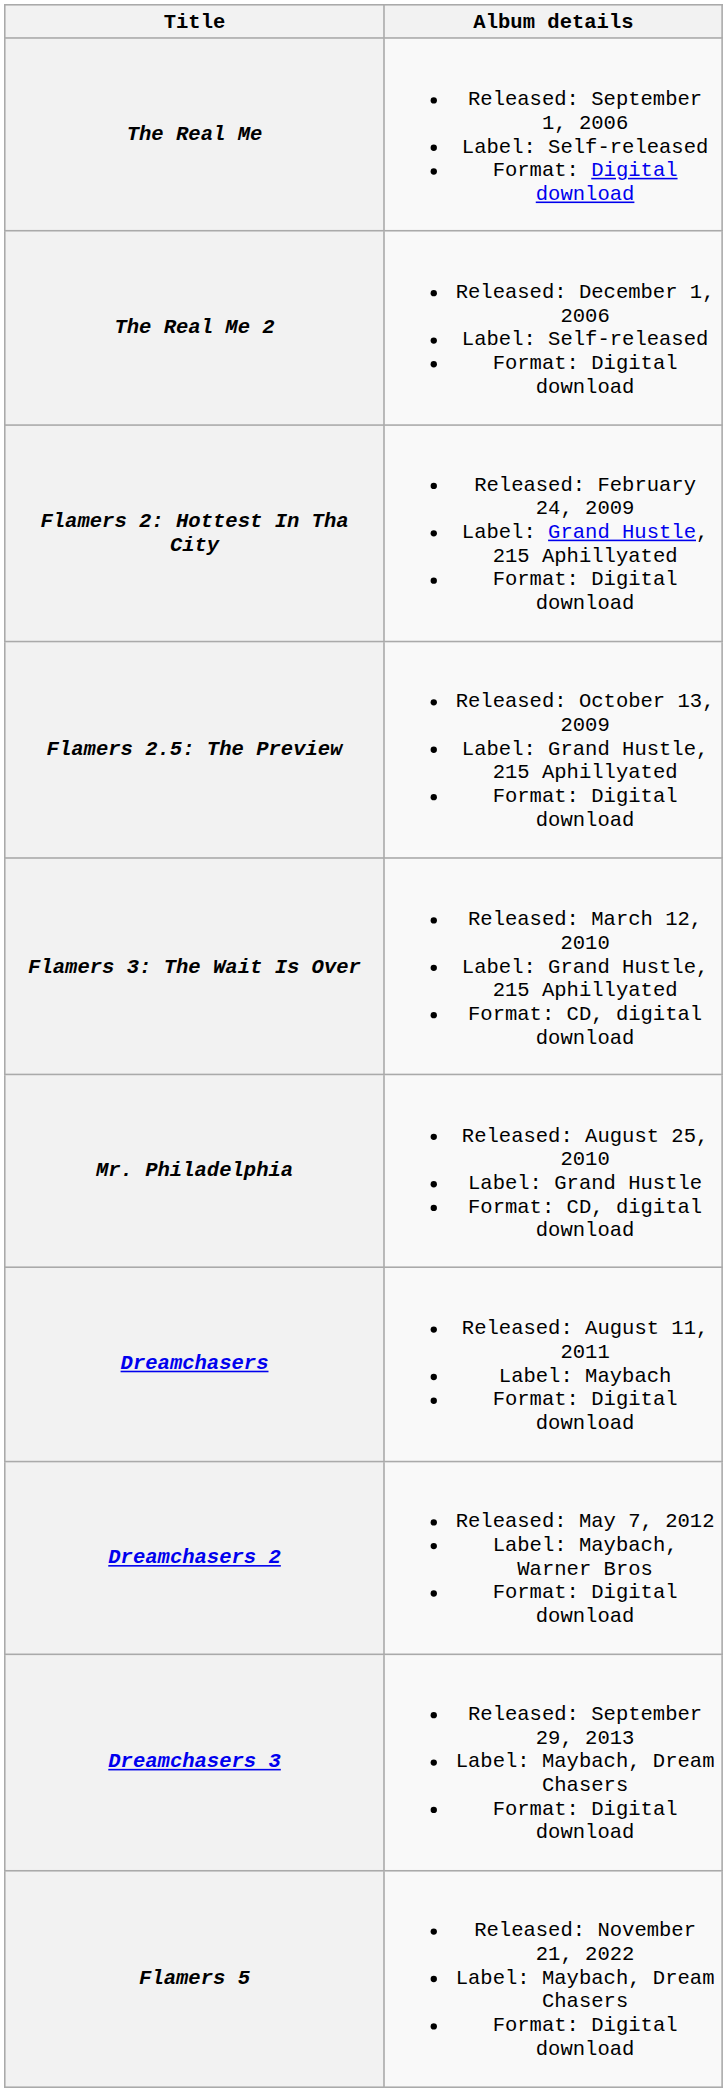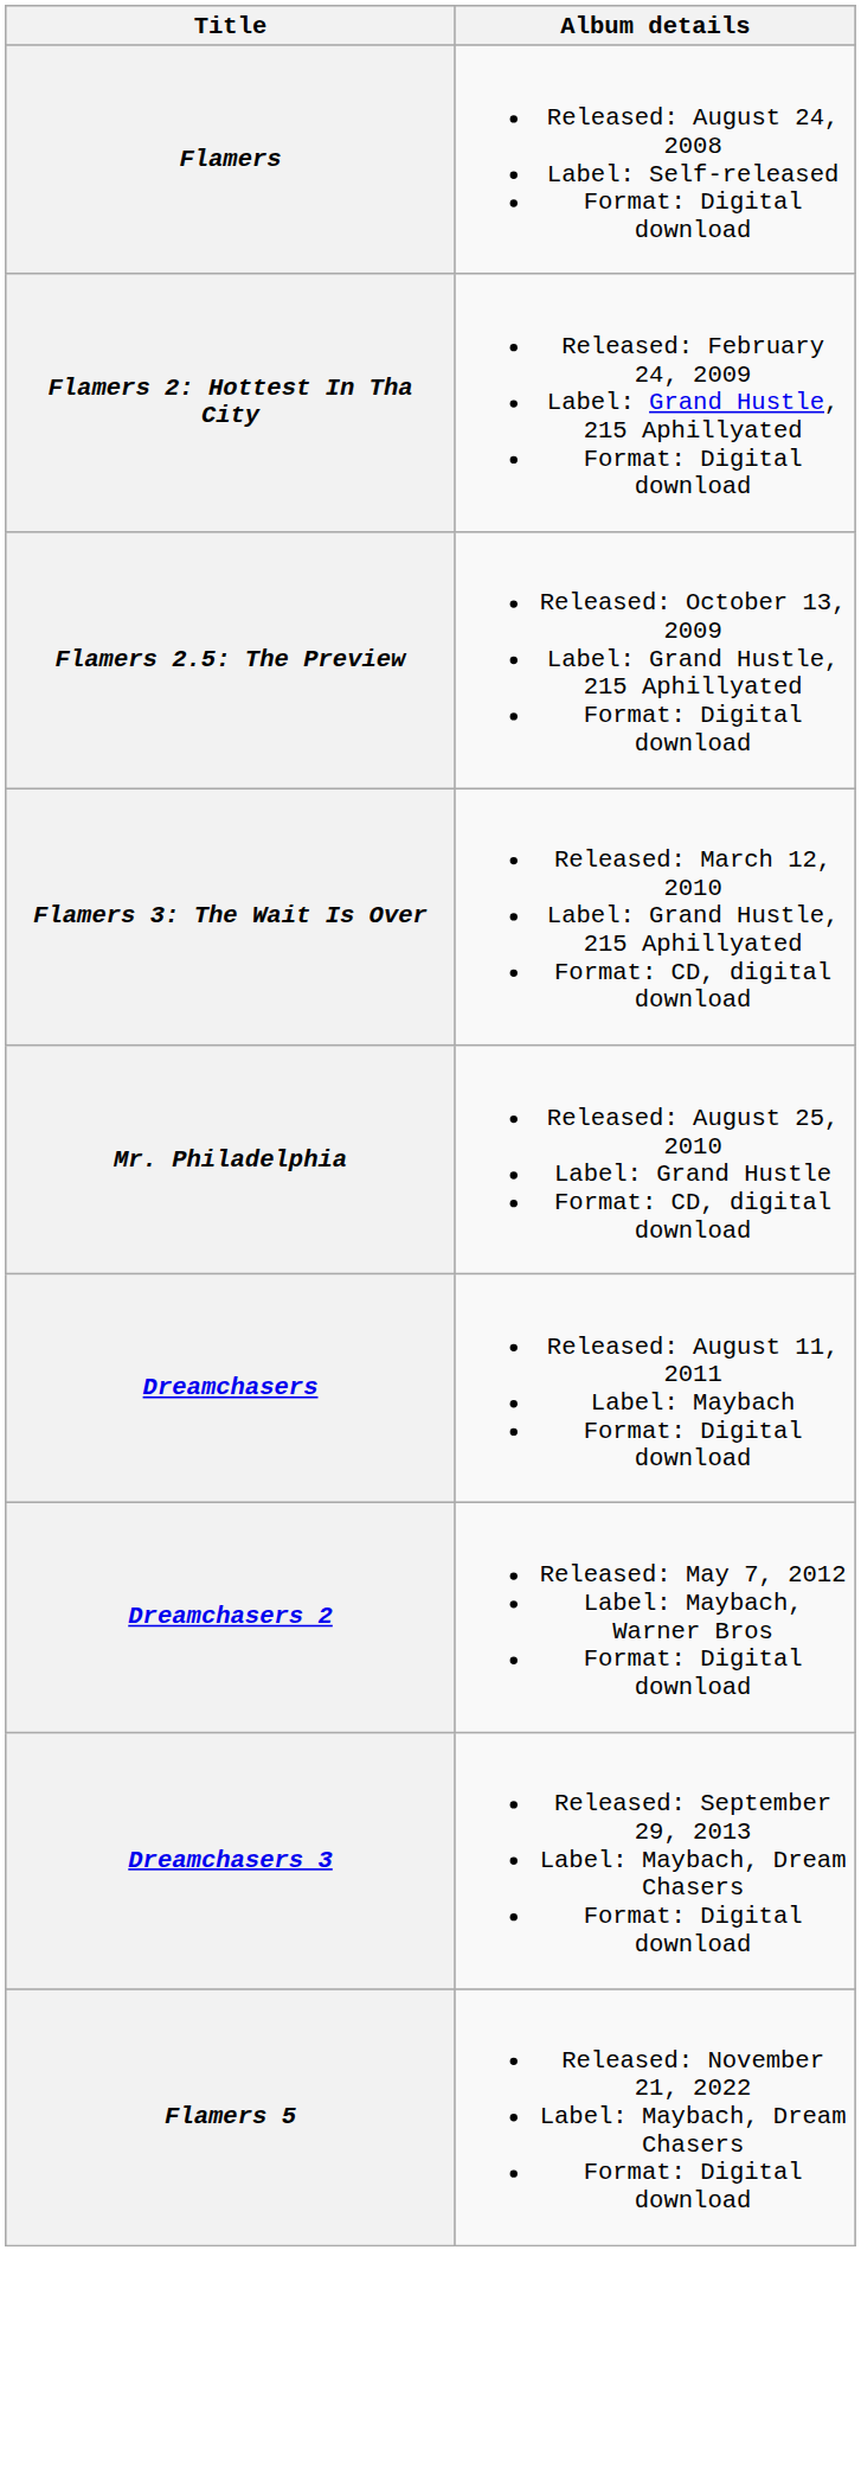- row: The Real Me | Released: September 1, 2006 Label: Self-released Format: Digital download
- row: The Real Me 2 | Released: December 1, 2006 Label: Self-released Format: Digital download
+ row: Flamers | Released: August 24, 2008 Label: Self-released Format: Digital download
